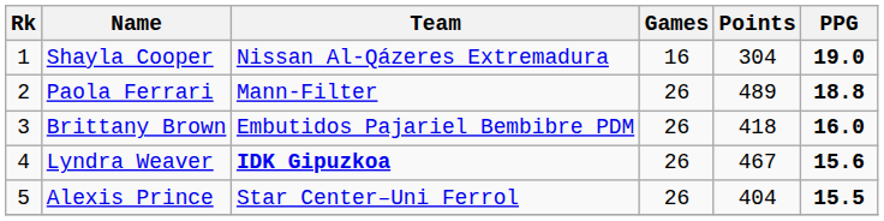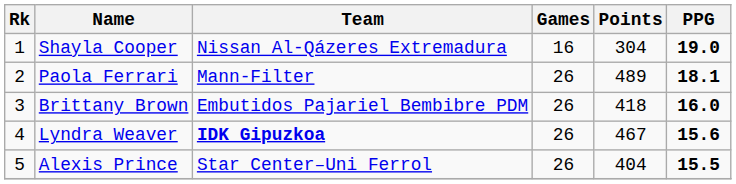Paola Ferrari | PPG: 18.8 -> 18.1
